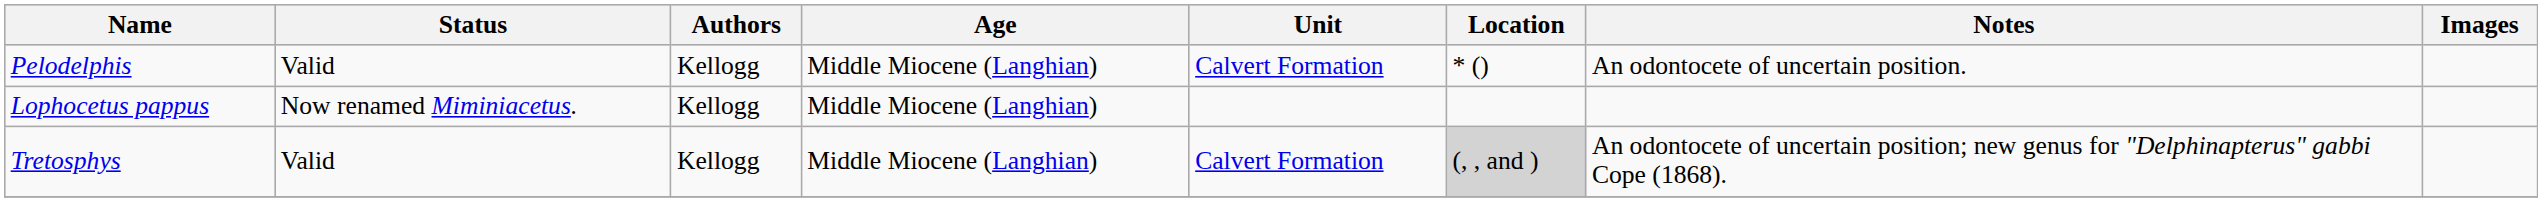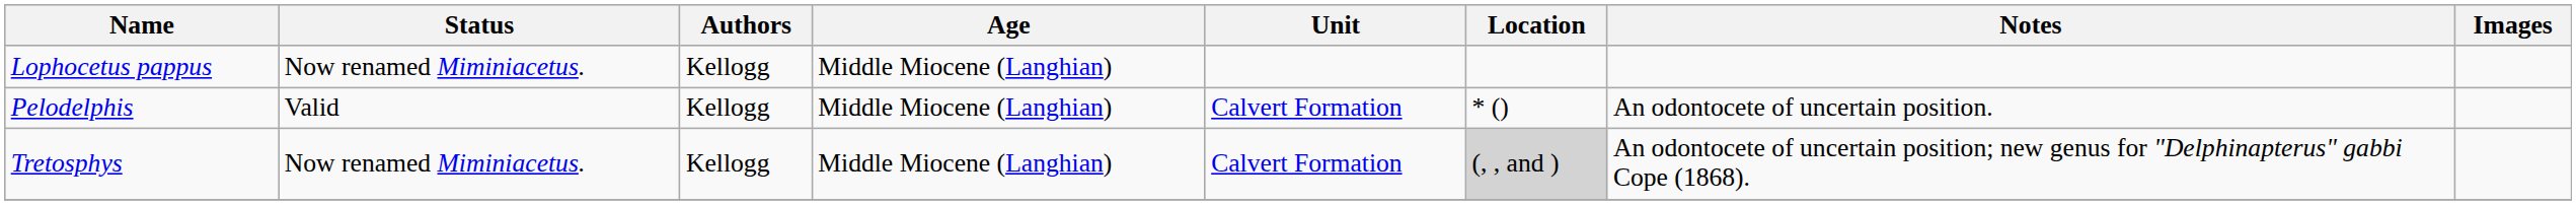rows swapped: Lophocetus pappus <-> Pelodelphis
Tretosphys | Status: Valid -> Now renamed Miminiacetus.
